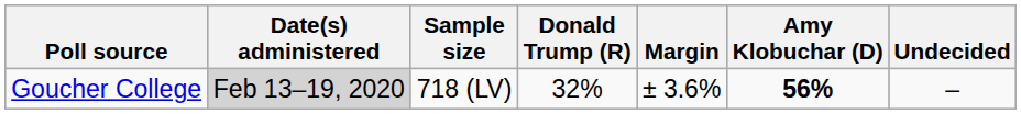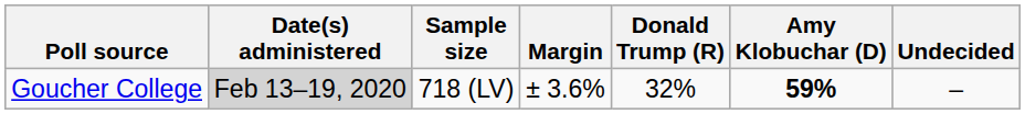columns swapped: Margin <-> Donald Trump (R)
Goucher College | Amy Klobuchar (D): 56% -> 59%
